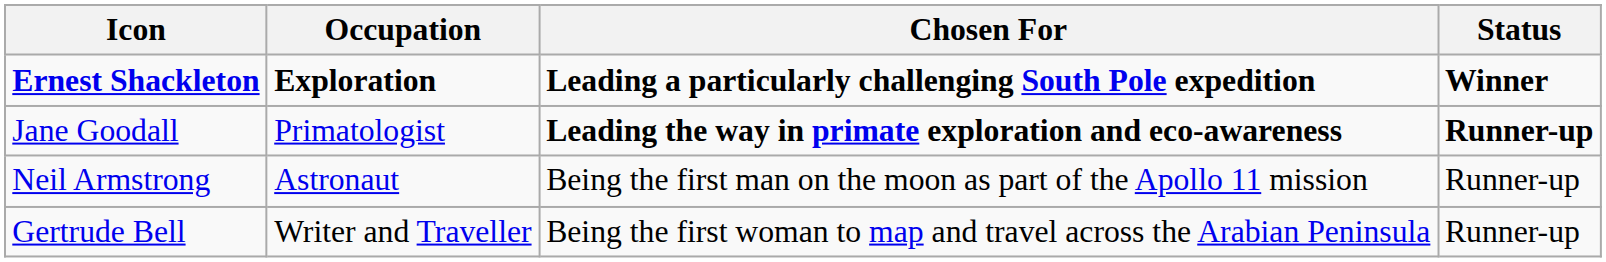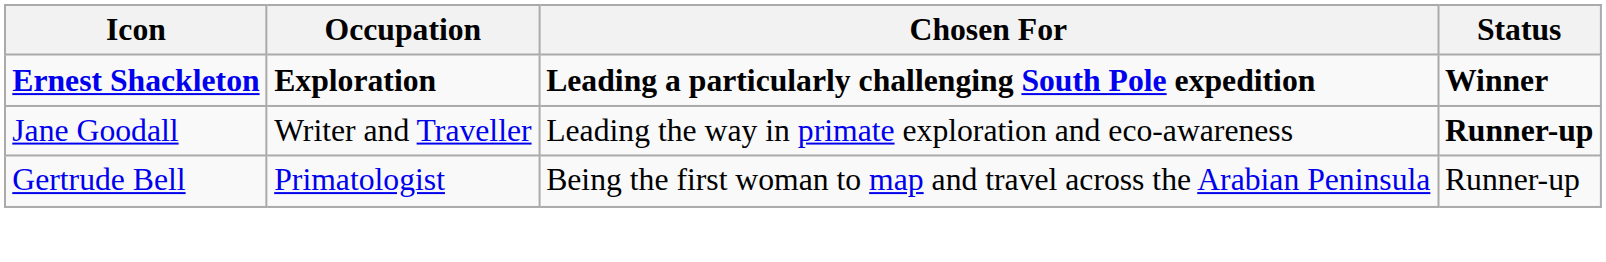Jane Goodall | Occupation: Primatologist -> Writer and Traveller
Jane Goodall | Chosen For: bold -> normal
- row: Neil Armstrong | Astronaut | Being the first man on the moon as part of the Apollo 11 mission | Runner-up
Gertrude Bell | Occupation: Writer and Traveller -> Primatologist
